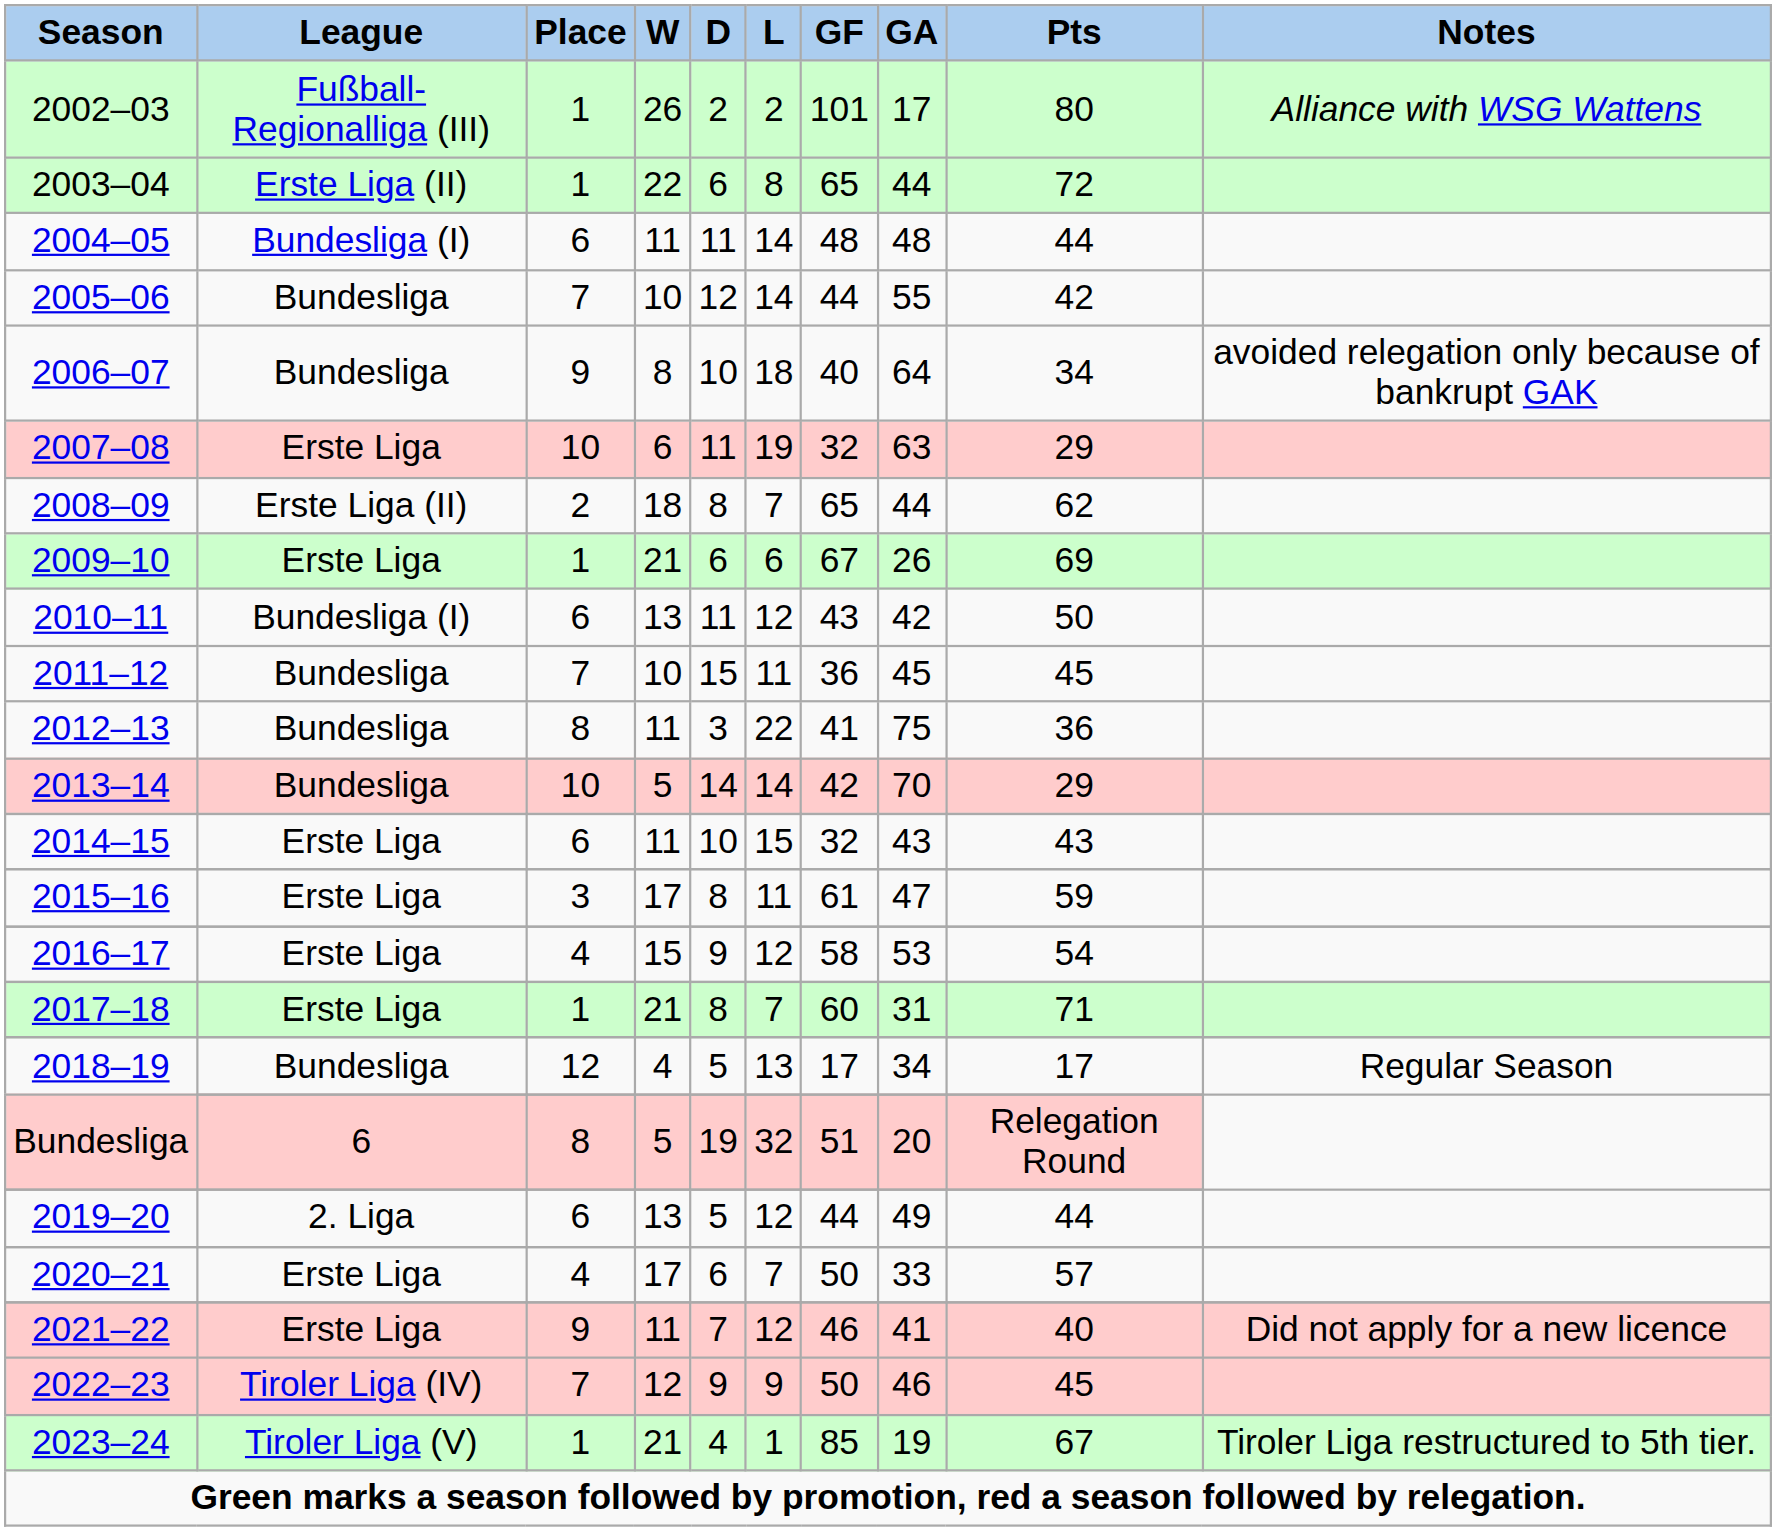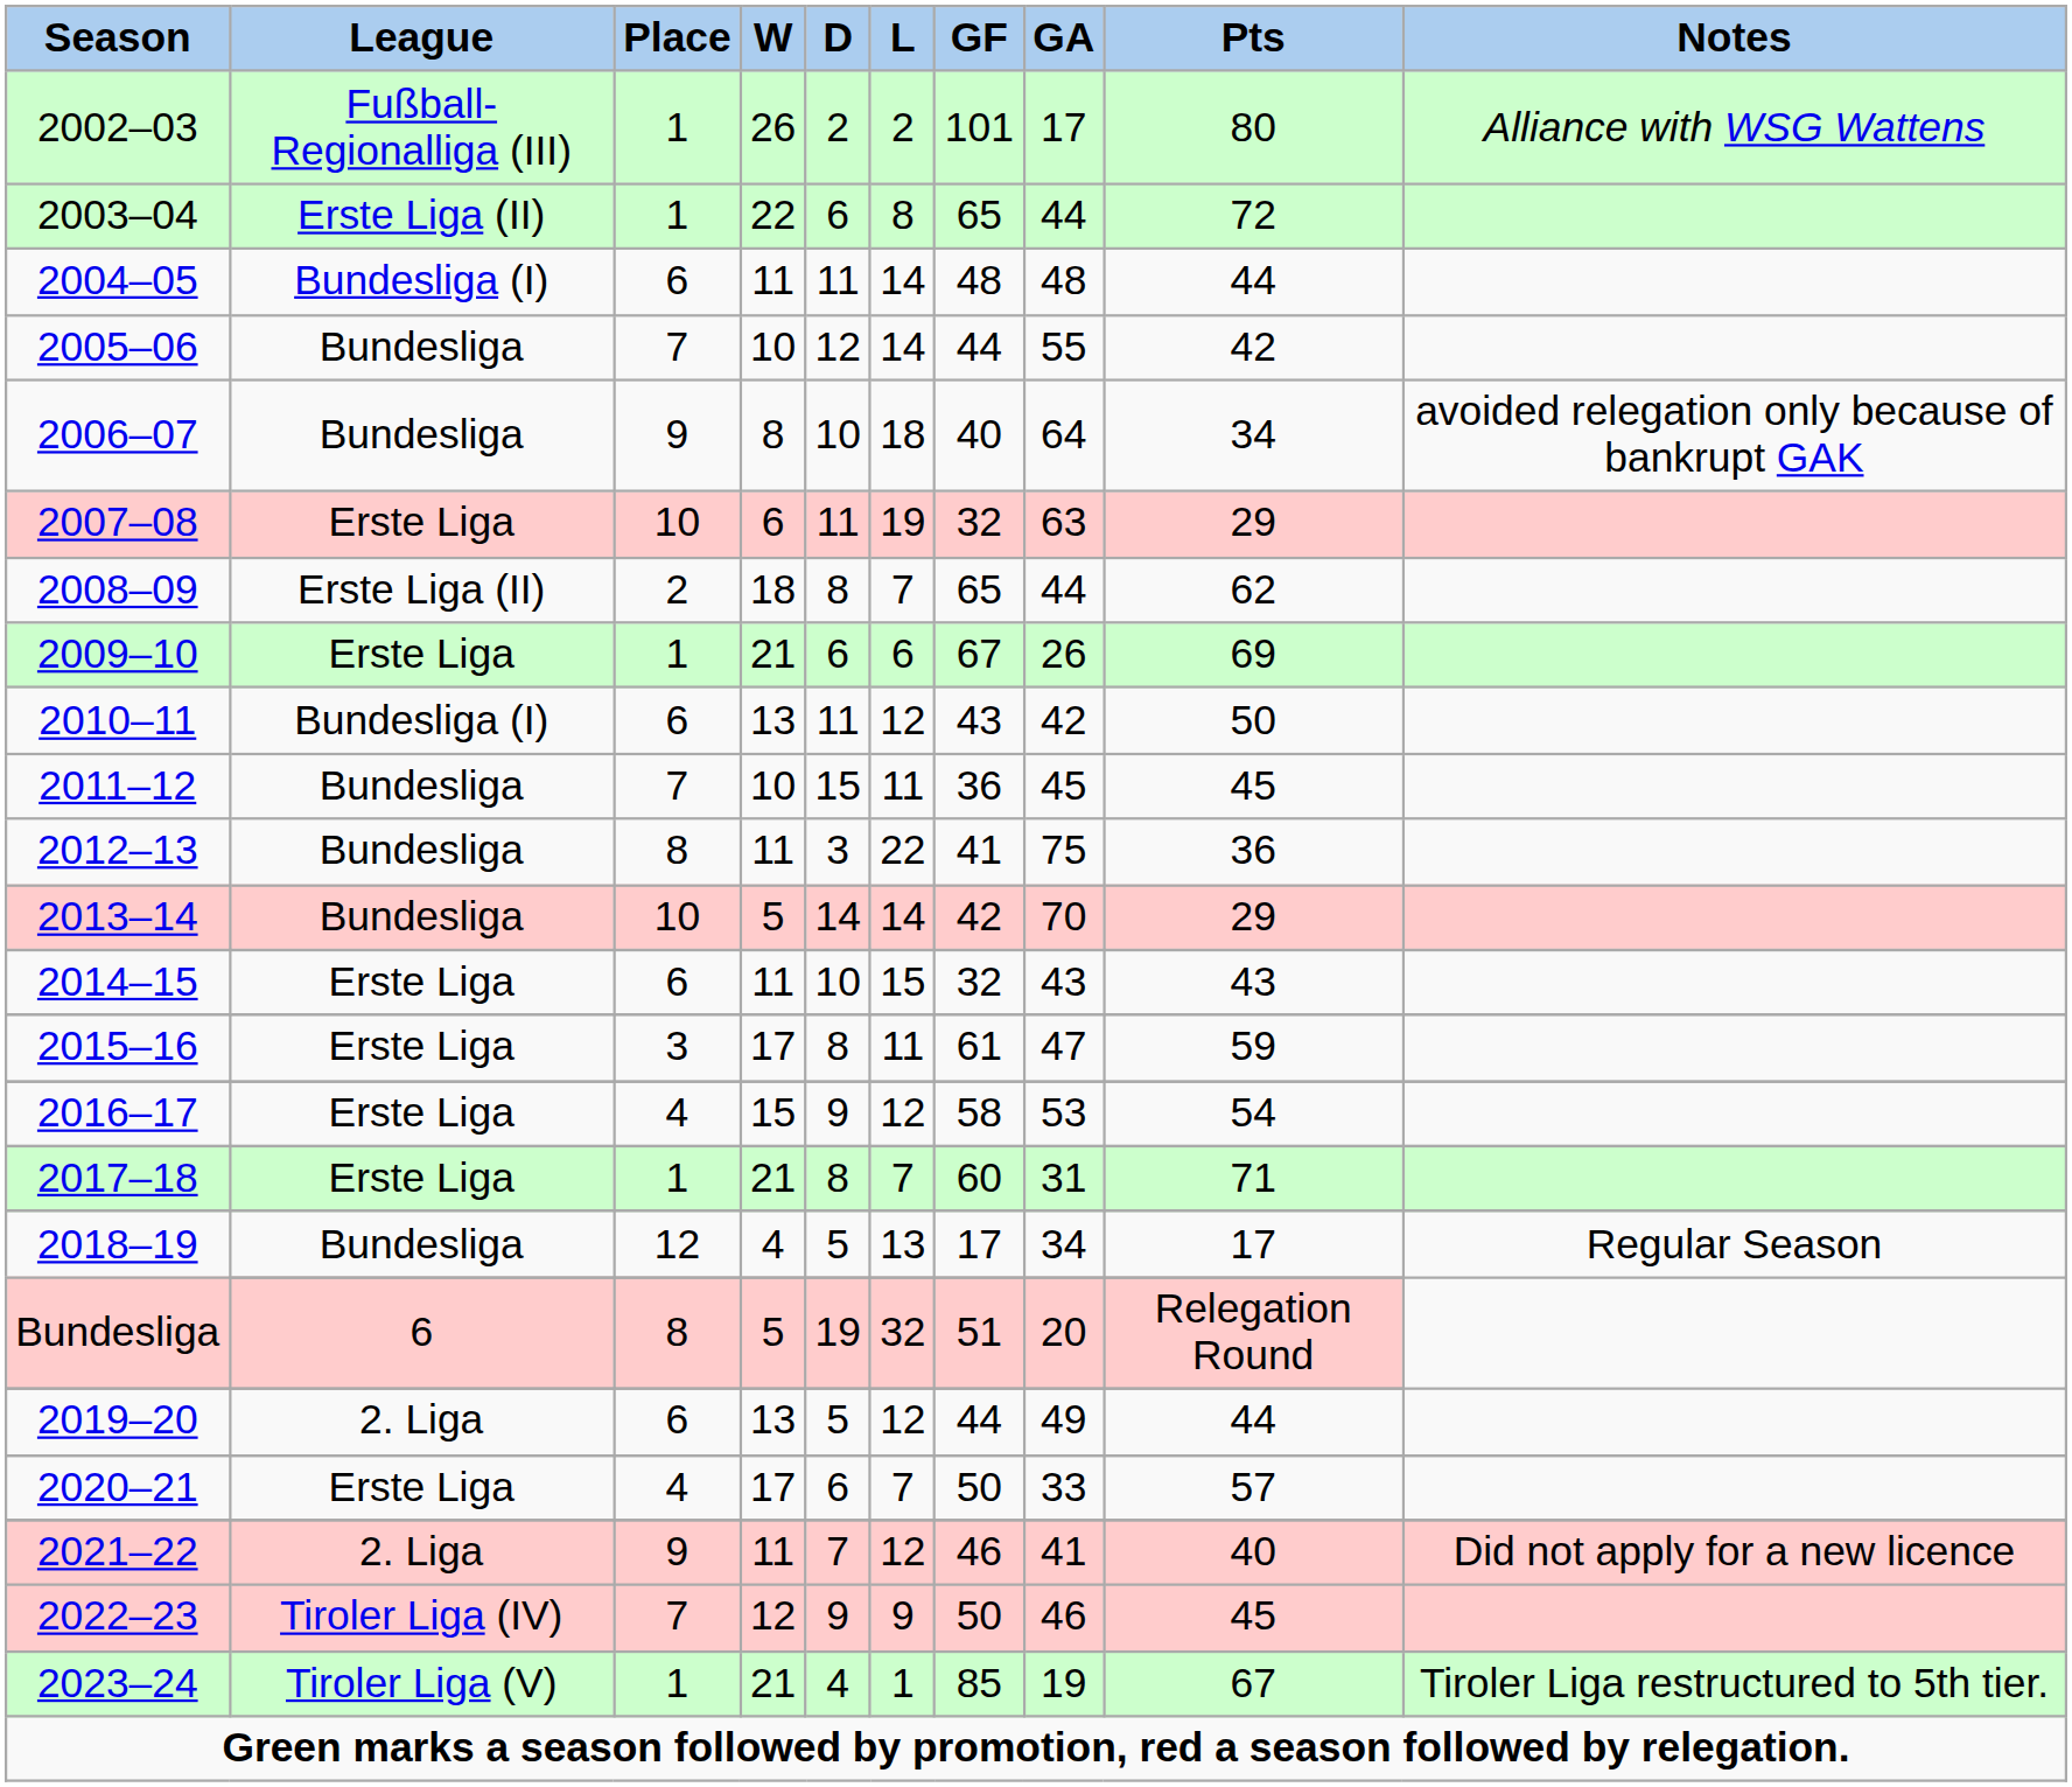2021–22 | League: Erste Liga -> 2. Liga
